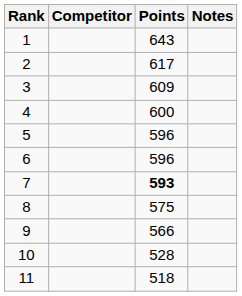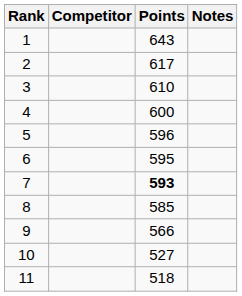3 | Points: 609 -> 610
6 | Points: 596 -> 595
8 | Points: 575 -> 585
10 | Points: 528 -> 527
